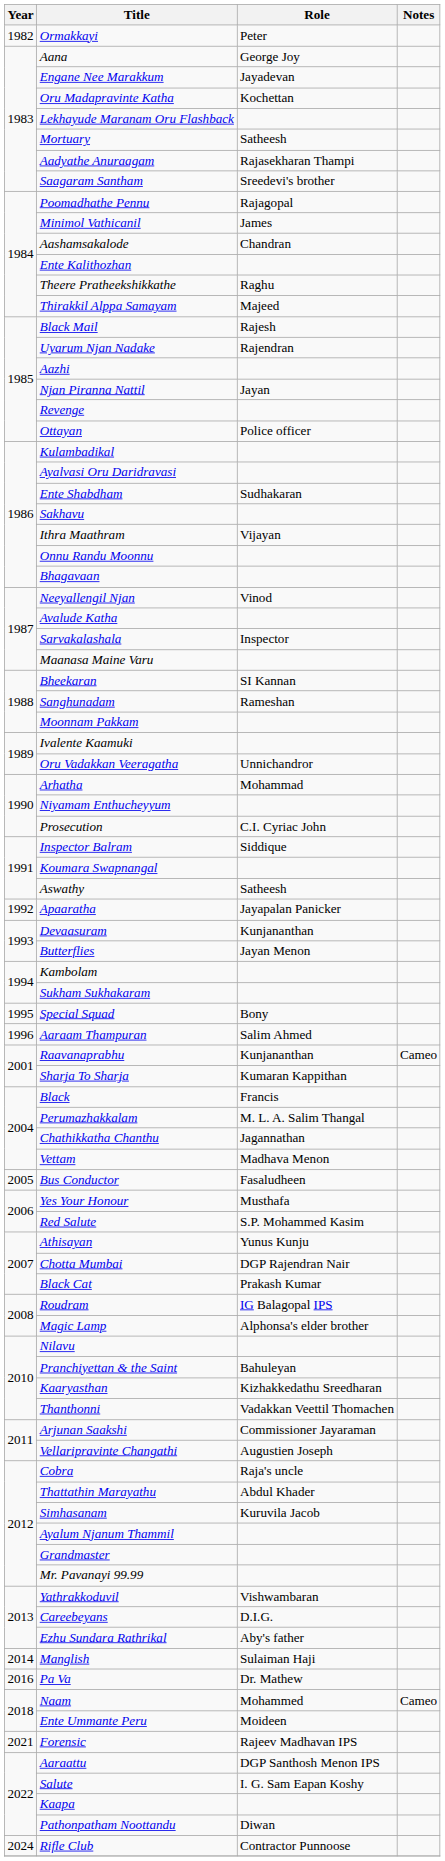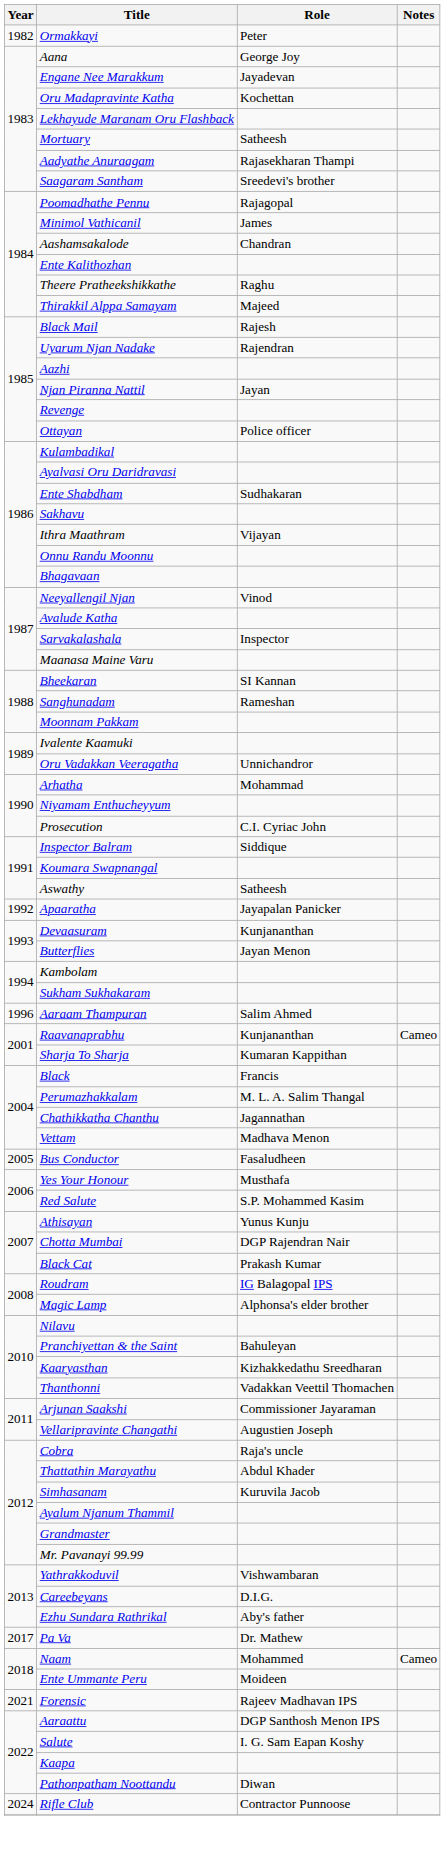- row: 1995 | Special Squad | Bony
- row: 2014 | Manglish | Sulaiman Haji
Pa Va | Year: 2016 -> 2017
